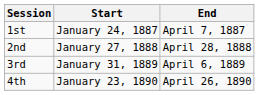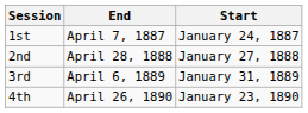columns swapped: Start <-> End
